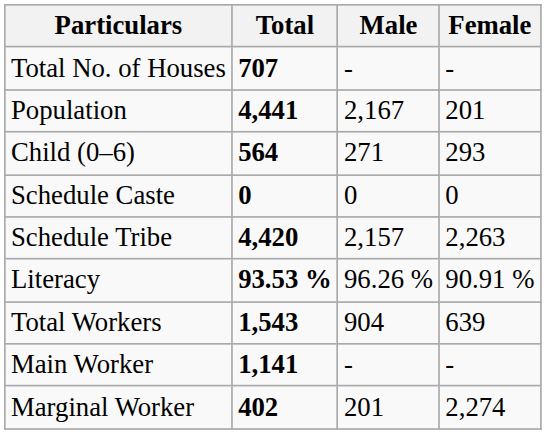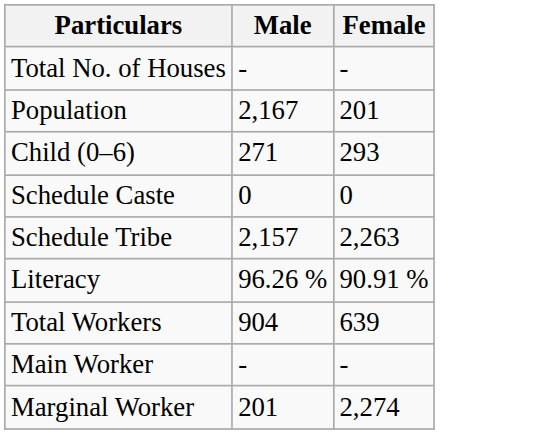- column: Total | 707 | 4,441 | 564 | 0 | 4,420 | 93.53 % | 1,543 | 1,141 | 402
